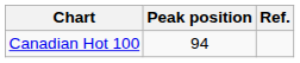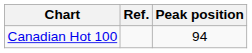columns swapped: Peak position <-> Ref.
